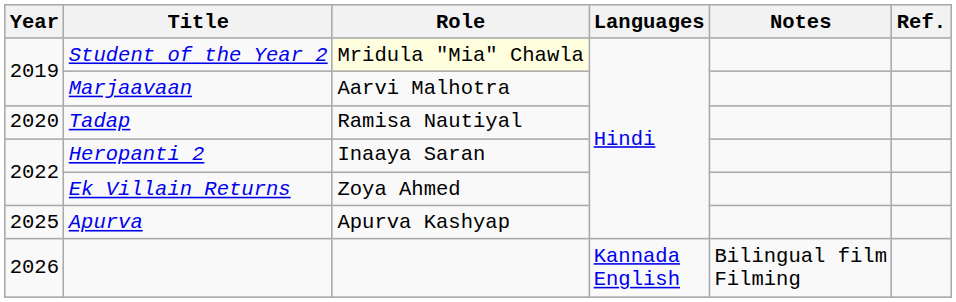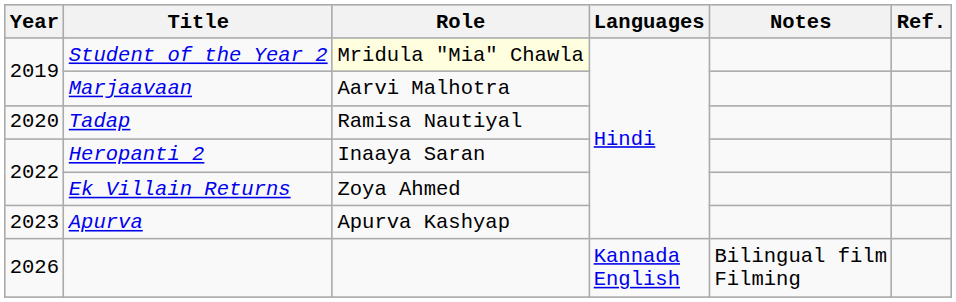Apurva | Year: 2025 -> 2023
